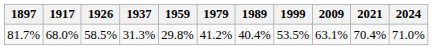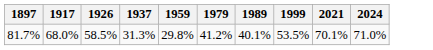- column: 2009 | 63.1%
81.7% | 1989: 40.4% -> 40.1%
81.7% | 2021: 70.4% -> 70.1%
